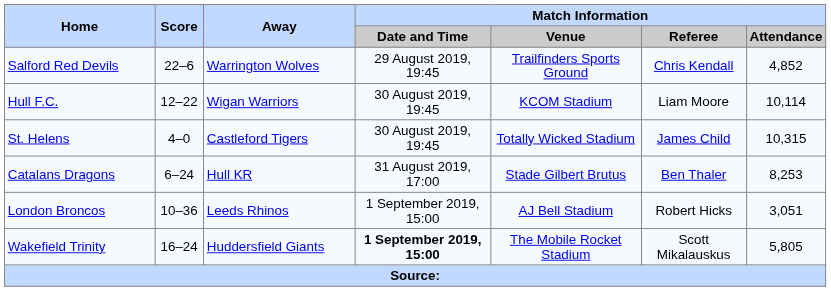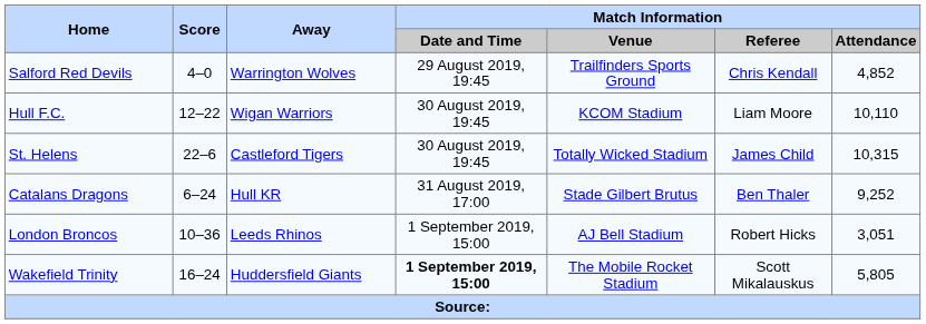Salford Red Devils | Score: 22–6 -> 4–0
Hull F.C. | Match Information / Attendance: 10,114 -> 10,110
St. Helens | Score: 4–0 -> 22–6
Catalans Dragons | Match Information / Attendance: 8,253 -> 9,252
